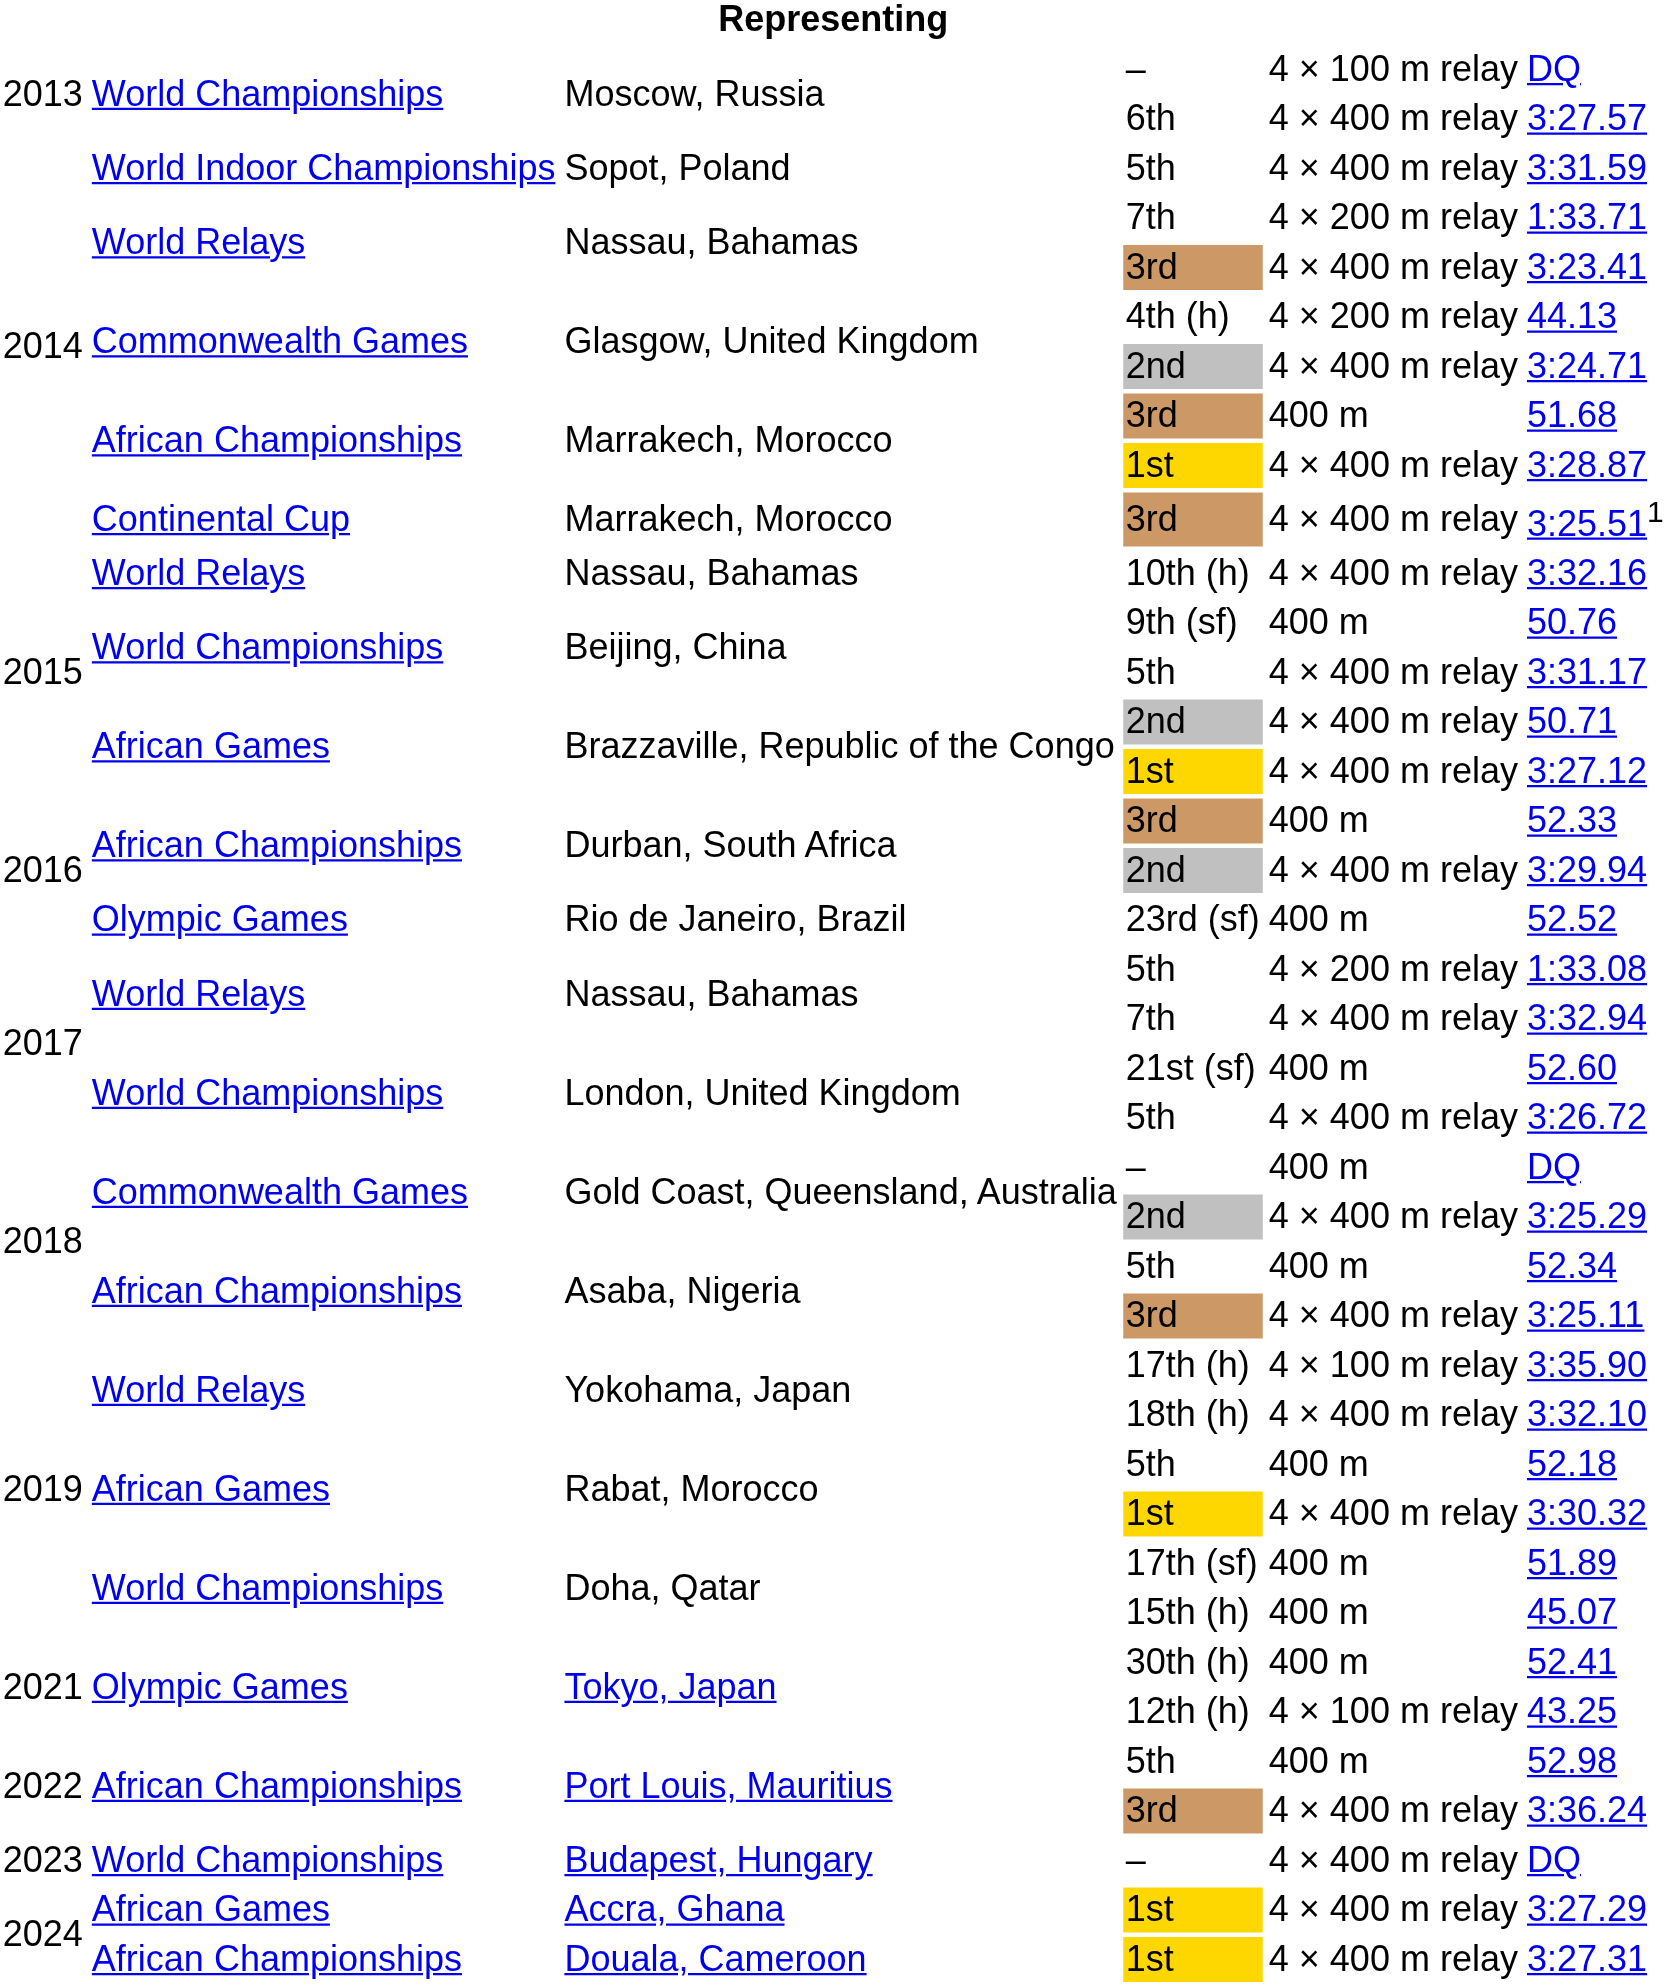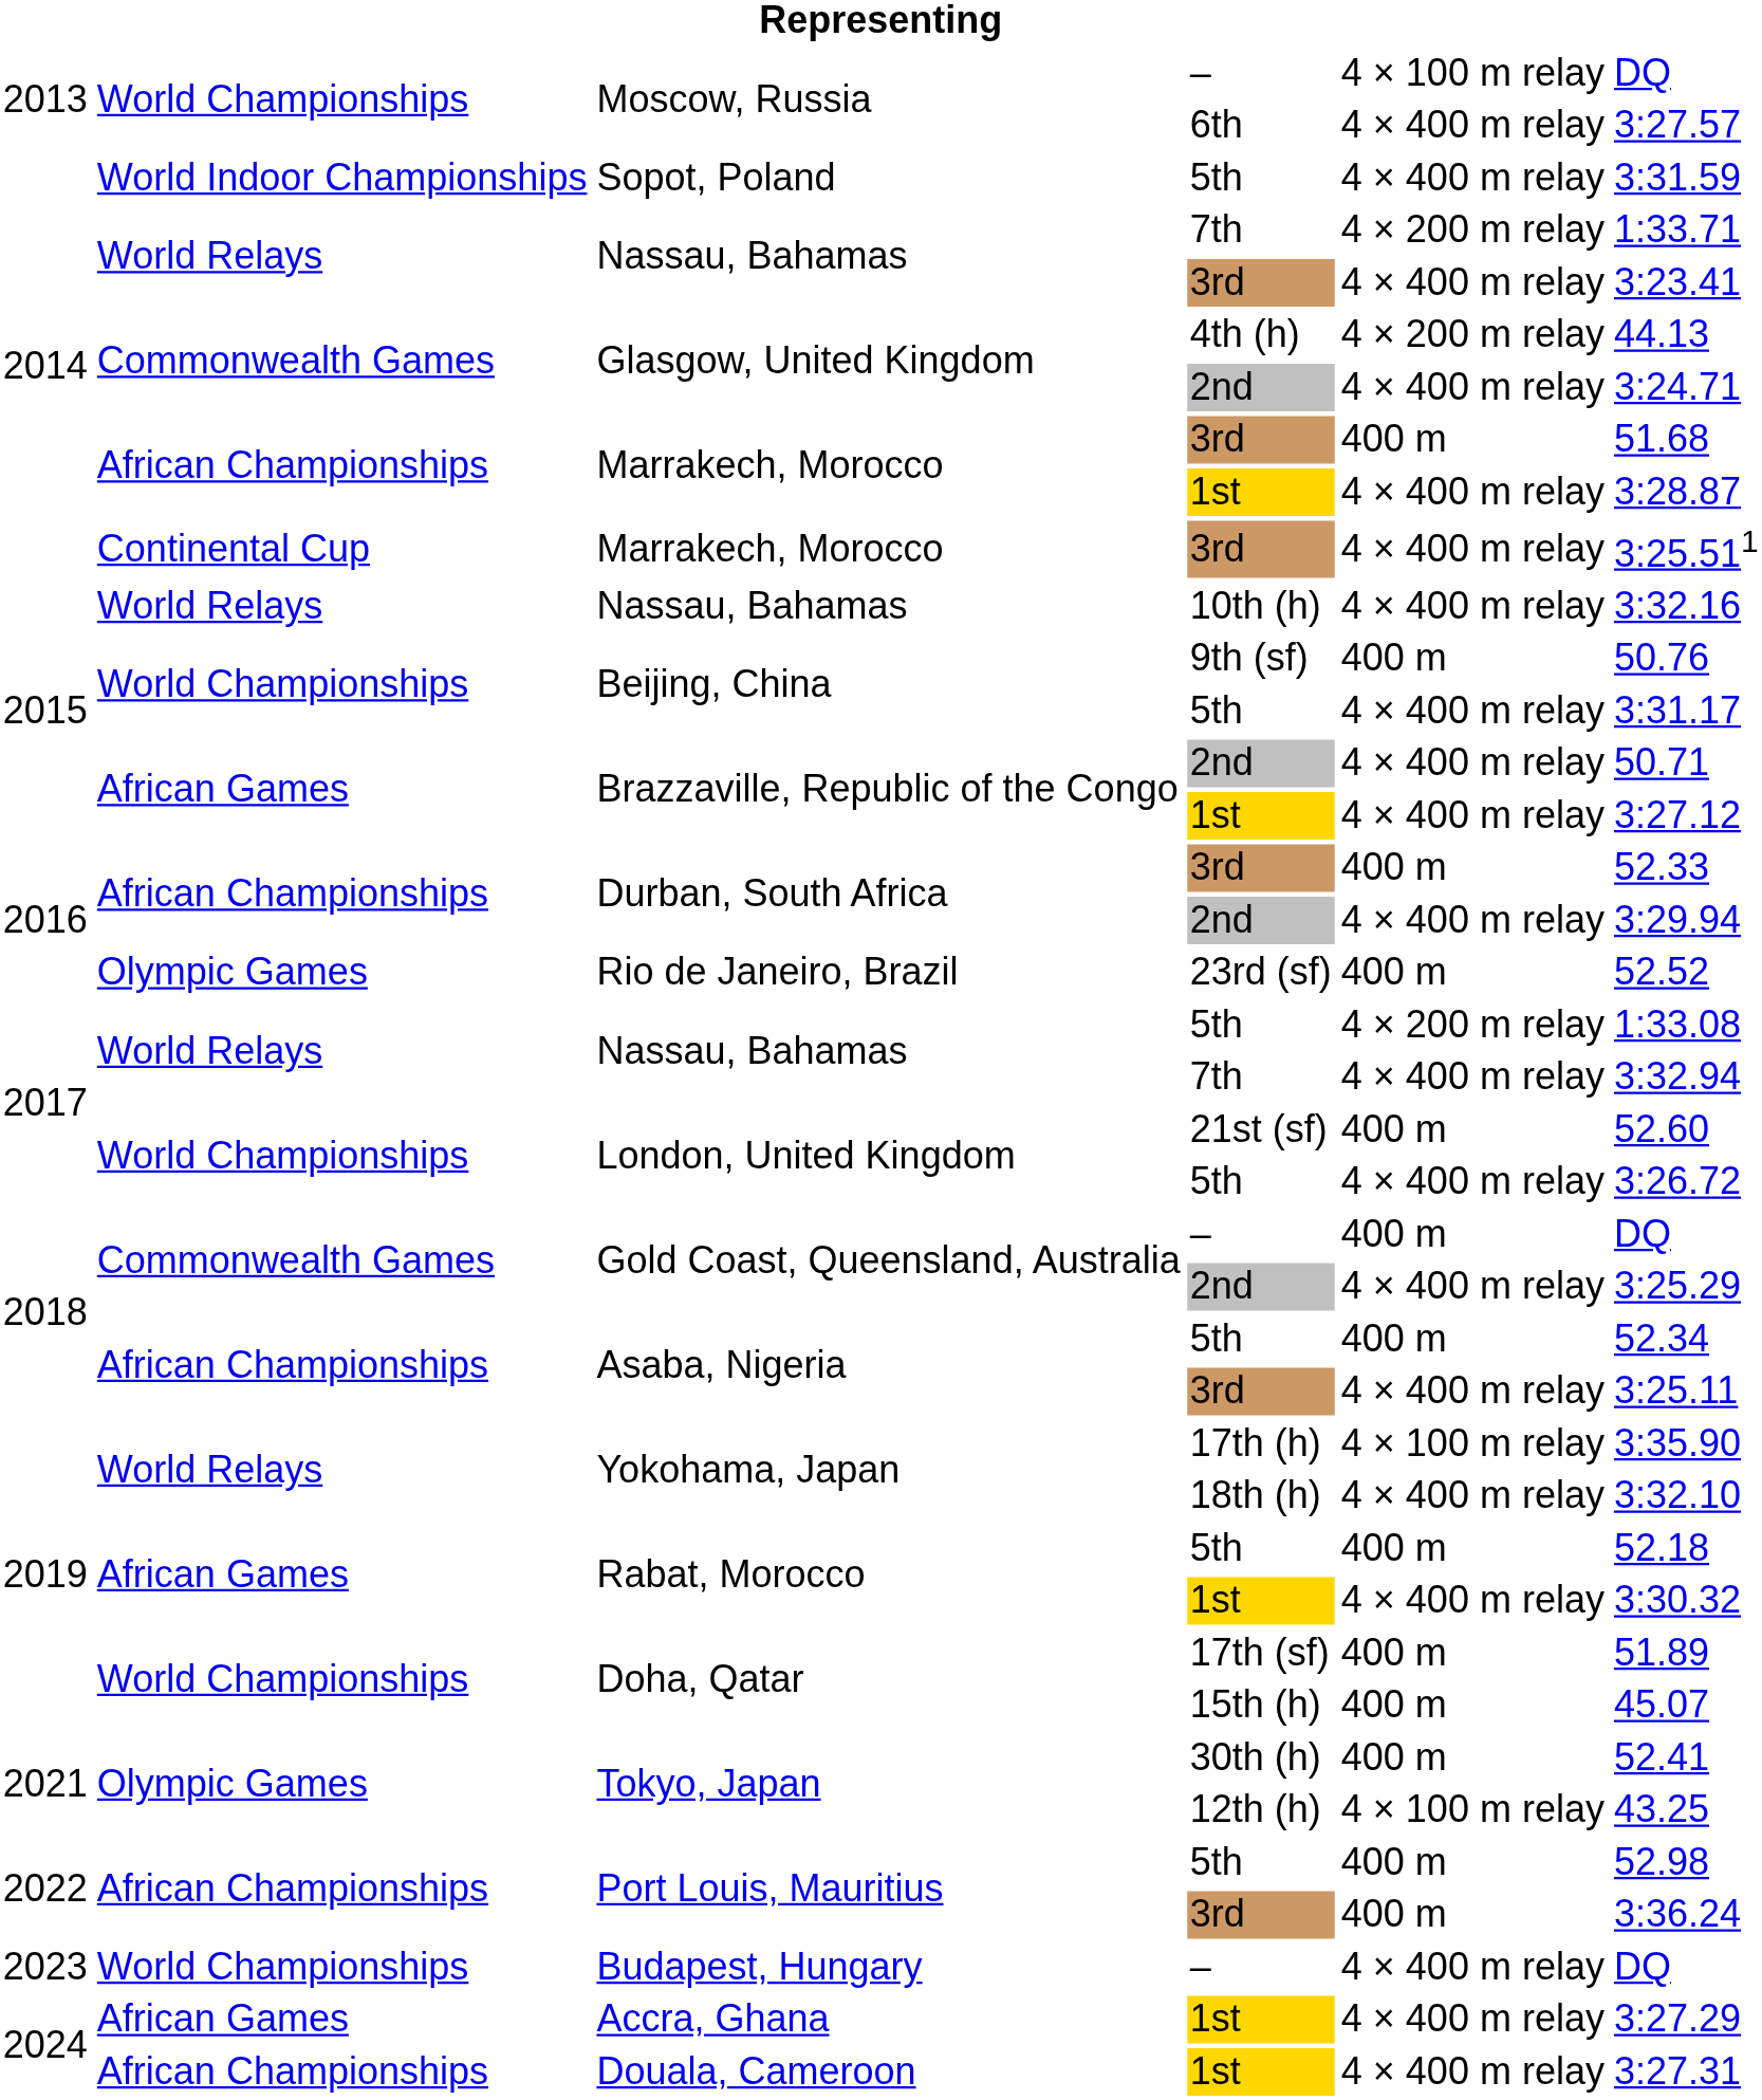Port Louis, Mauritius / 3rd | column 5: 4 × 400 m relay -> 400 m
